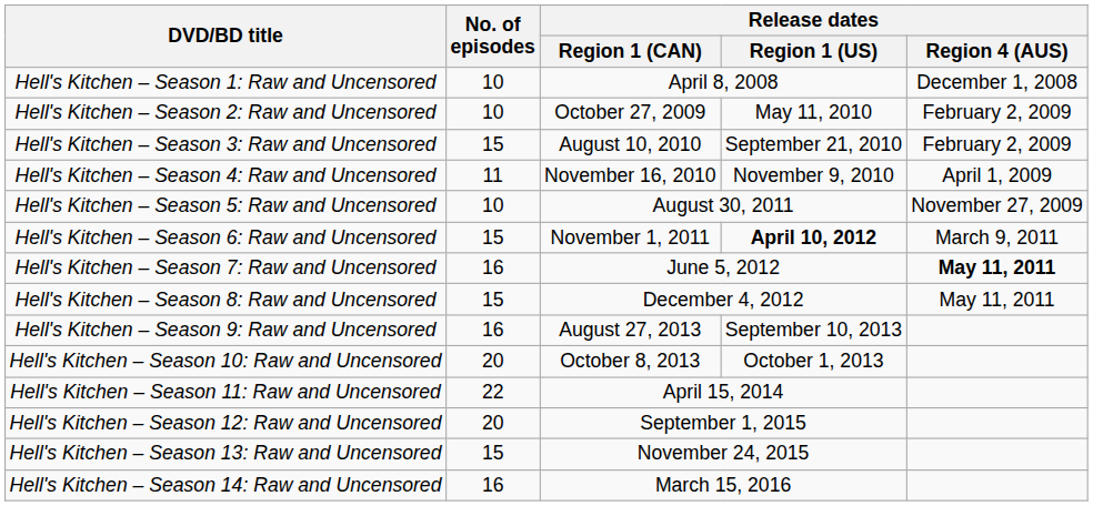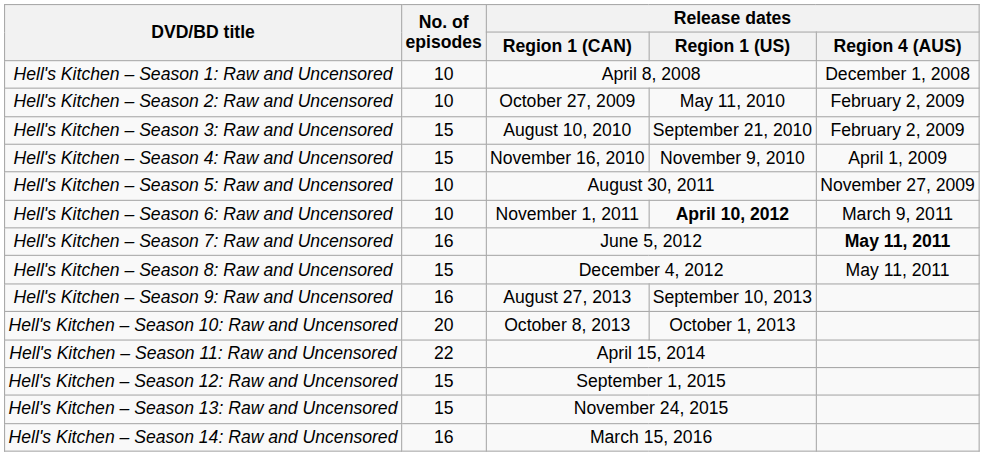Hell's Kitchen – Season 4: Raw and Uncensored | No. of episodes: 11 -> 15
Hell's Kitchen – Season 6: Raw and Uncensored | No. of episodes: 15 -> 10
Hell's Kitchen – Season 12: Raw and Uncensored | No. of episodes: 20 -> 15
